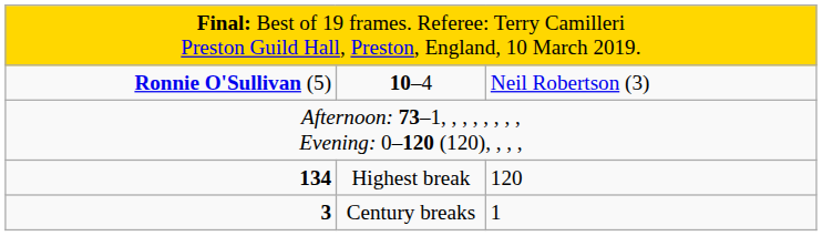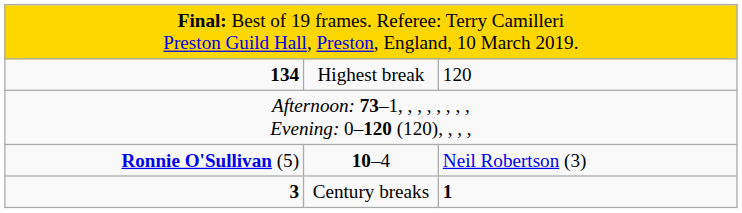rows swapped: Ronnie O'Sullivan (5) <-> 134
3 | column 3: normal -> bold
